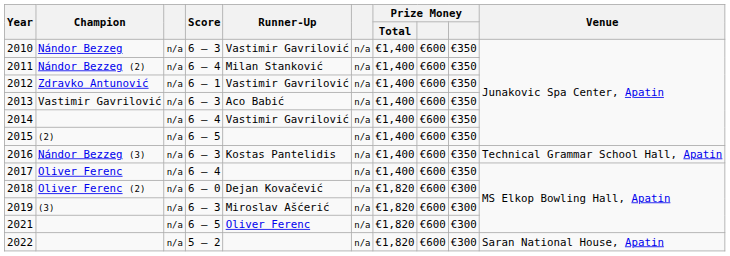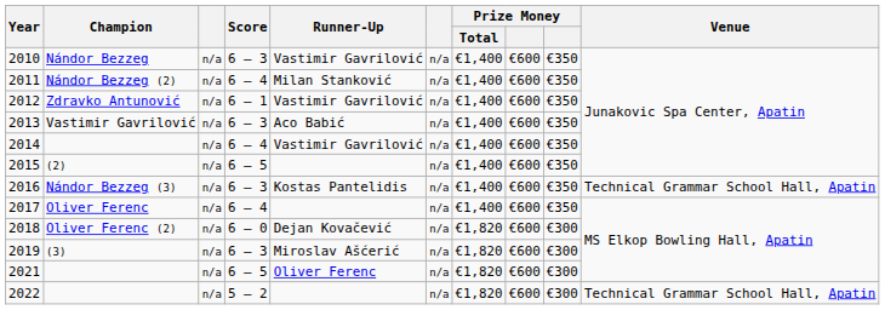2022 | Venue: Saran National House, Apatin -> Technical Grammar School Hall, Apatin
